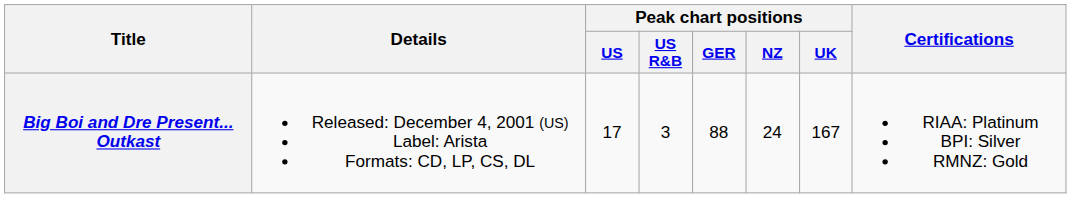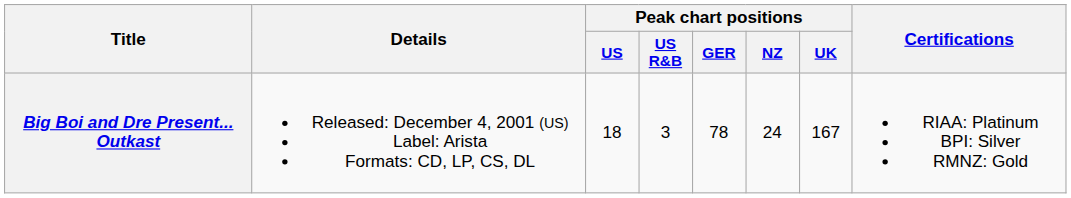Big Boi and Dre Present... Outkast | Peak chart positions / US: 17 -> 18
Big Boi and Dre Present... Outkast | Peak chart positions / GER: 88 -> 78
